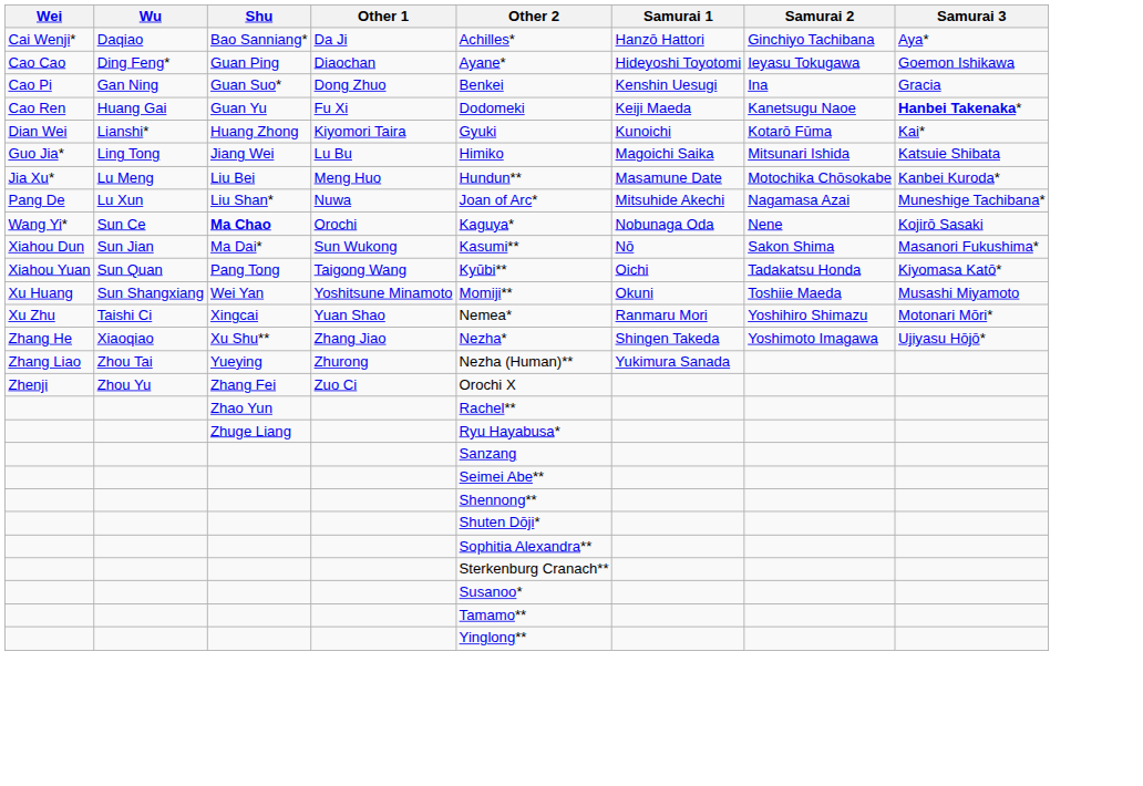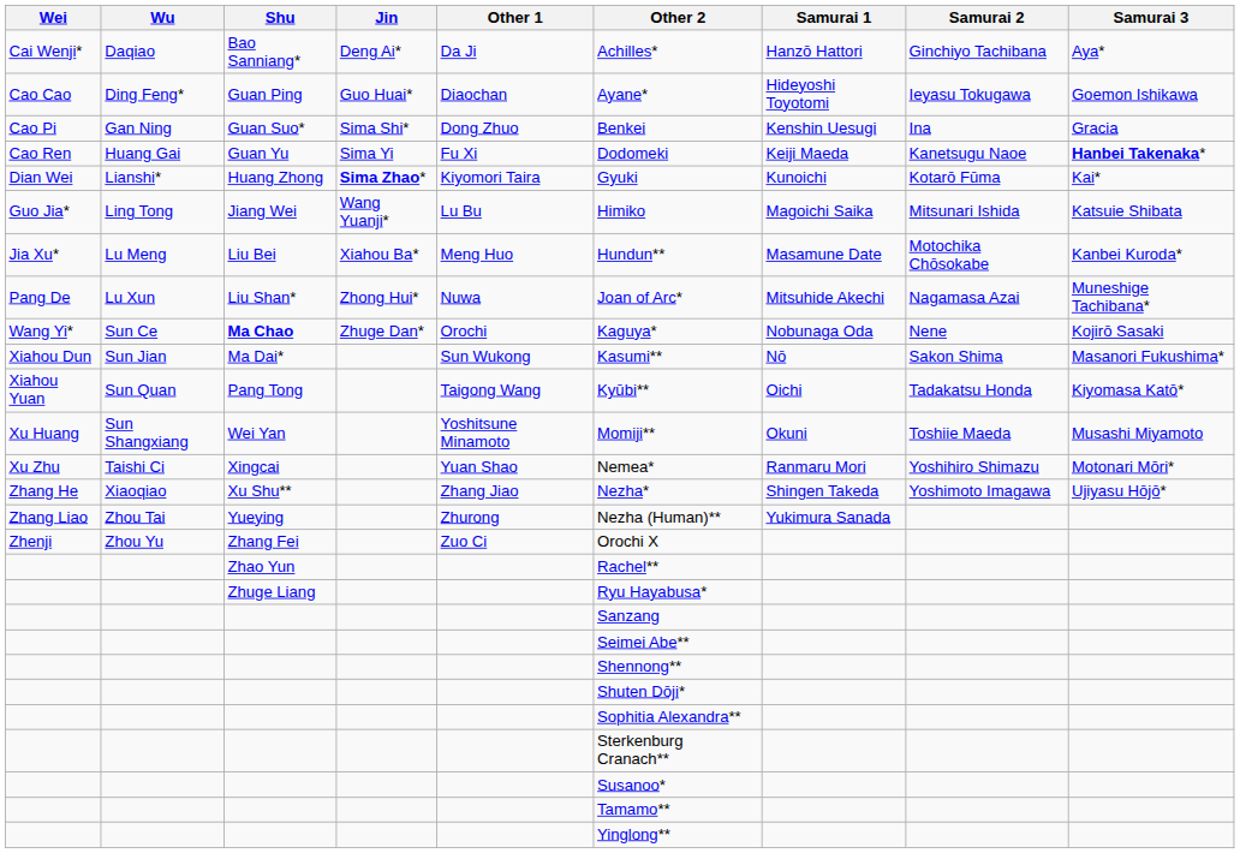+ column: Jin | Deng Ai* | Guo Huai* | Sima Shi* | Sima Yi | Sima Zhao* | Wang Yuanji* | Xiahou Ba* | Zhong Hui* | Zhuge Dan*
